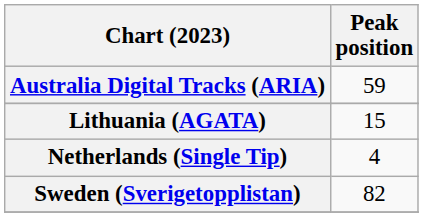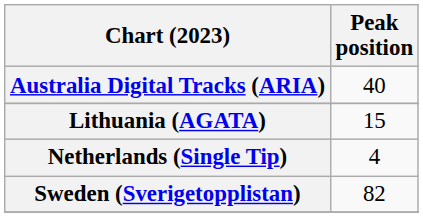Australia Digital Tracks (ARIA) | Peak position: 59 -> 40
